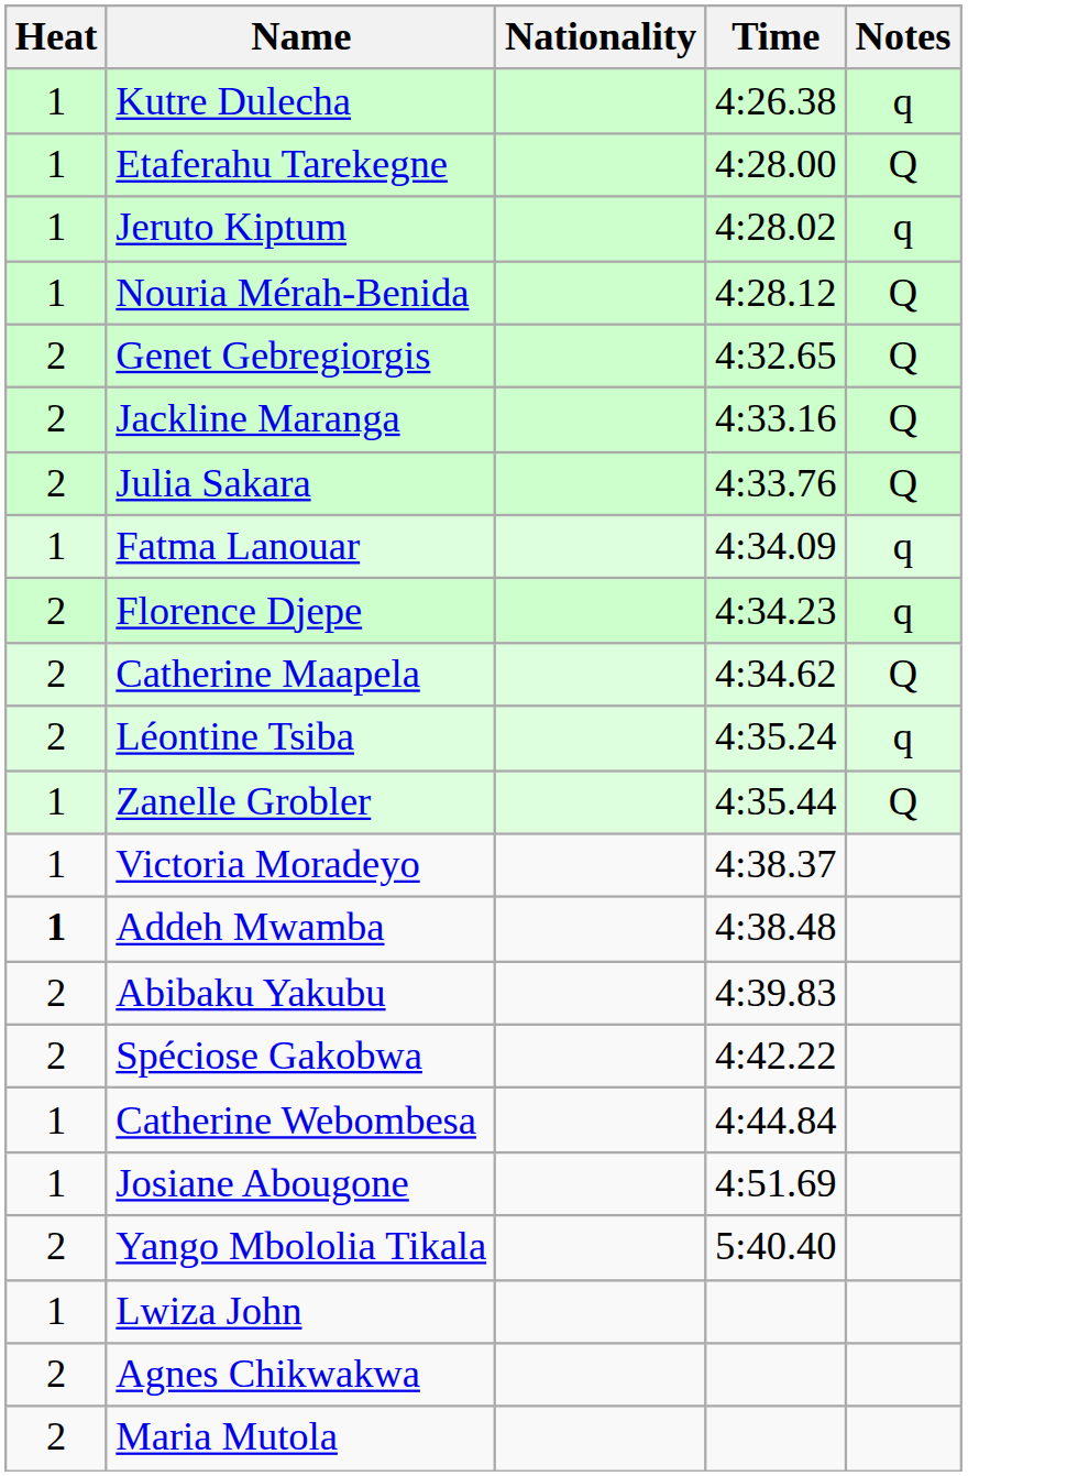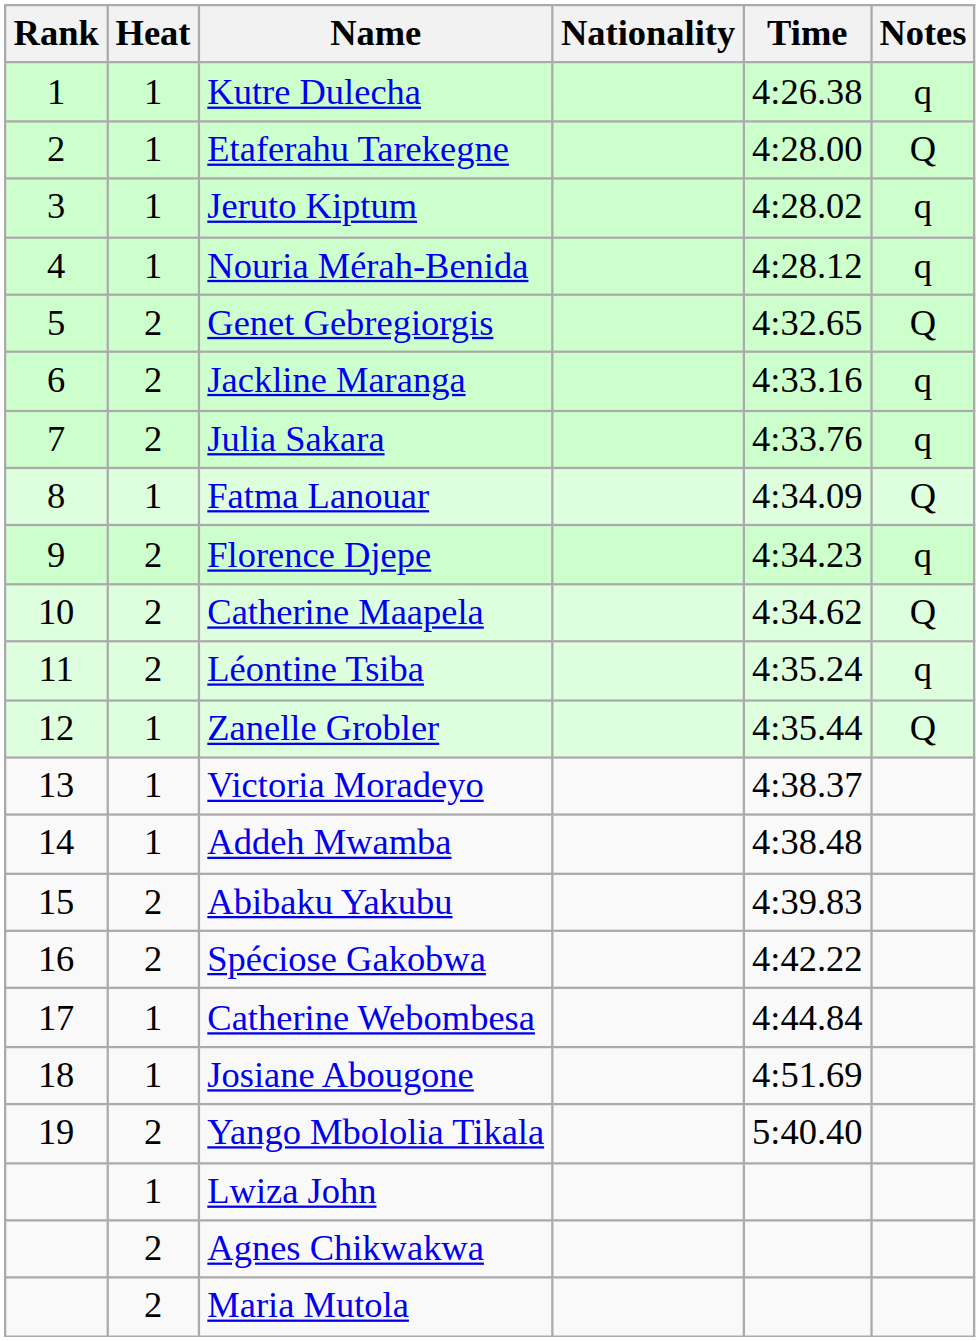+ column: Rank | 1 | 2 | 3 | 4 | 5 | 6 | 7 | 8 | 9 | 10 | 11 | 12 | 13 | 14 | 15 | 16 | 17 | 18 | 19
Nouria Mérah-Benida | Notes: Q -> q
Jackline Maranga | Notes: Q -> q
Julia Sakara | Notes: Q -> q
Fatma Lanouar | Notes: q -> Q
Addeh Mwamba | Heat: bold -> normal
